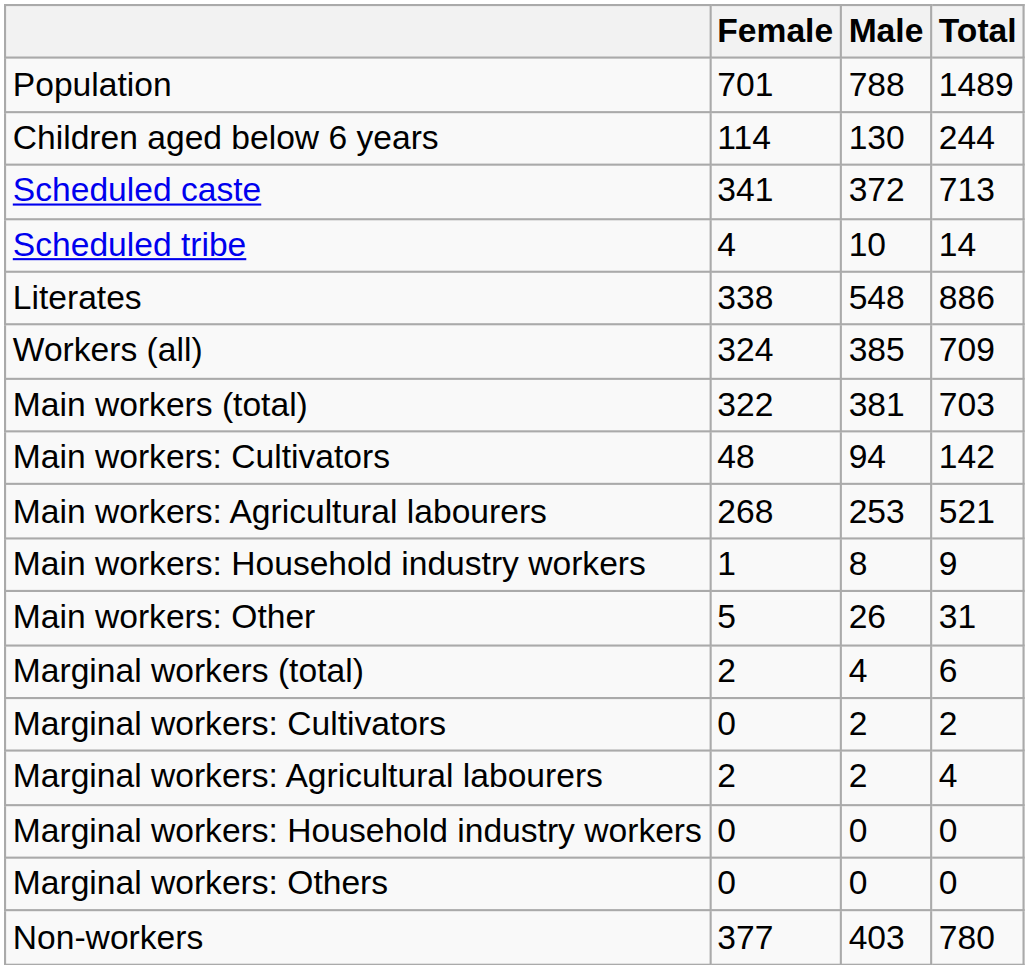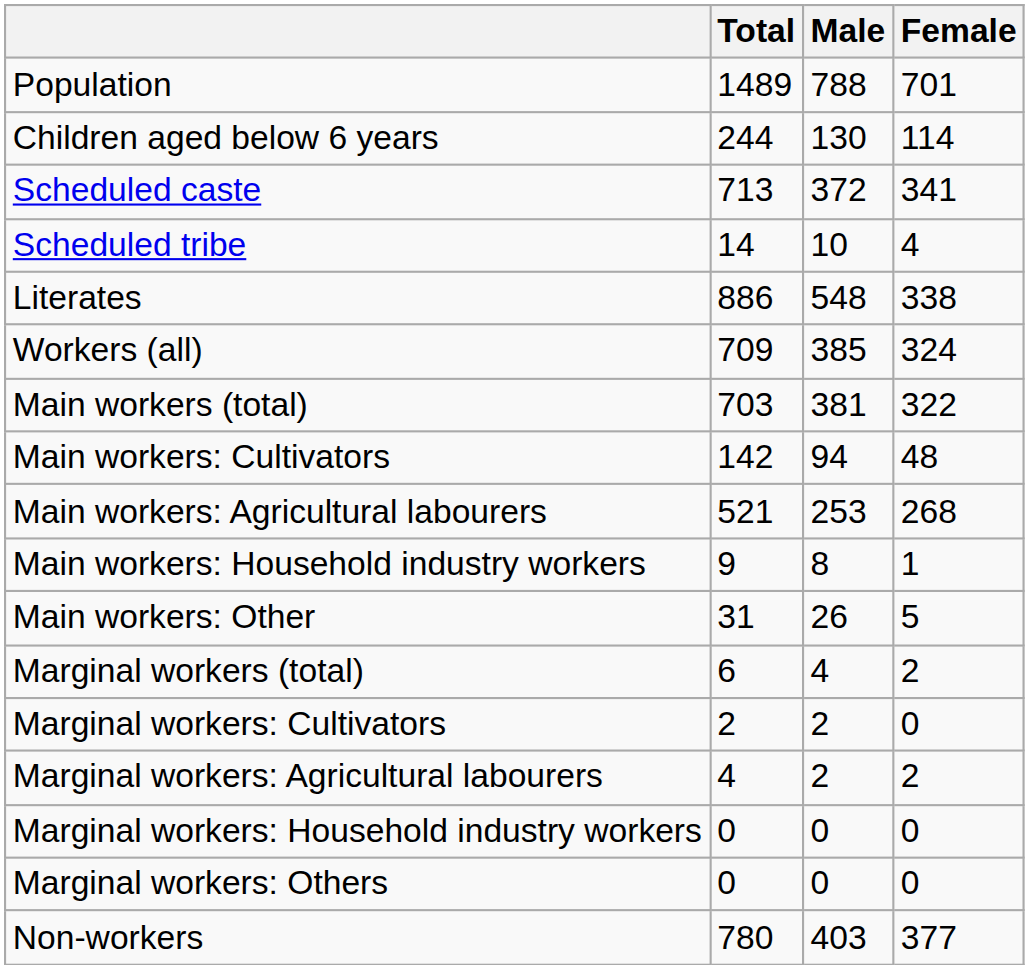columns swapped: Total <-> Female
